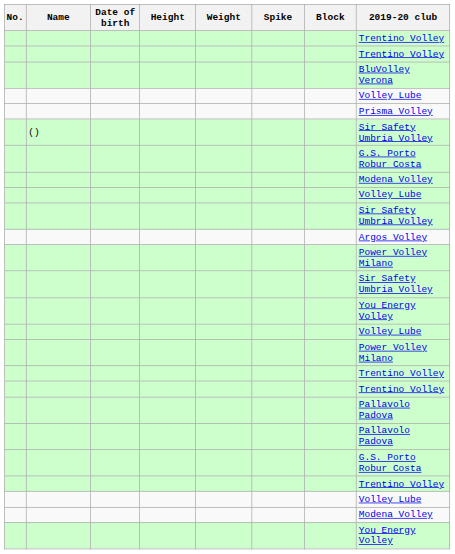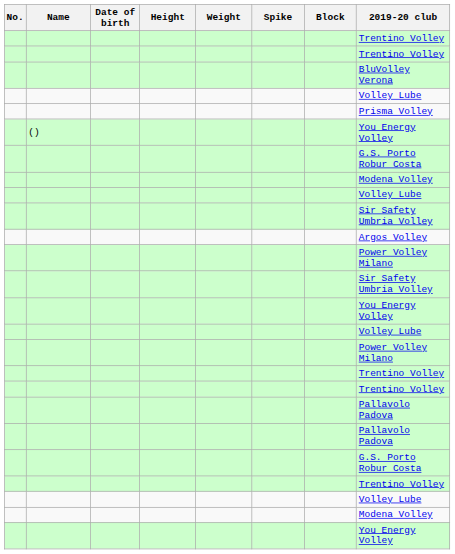() | 2019-20 club: Sir Safety Umbria Volley -> You Energy Volley
